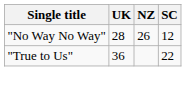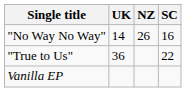"No Way No Way" | UK: 28 -> 14
"No Way No Way" | SC: 12 -> 16
+ row: Vanilla EP
